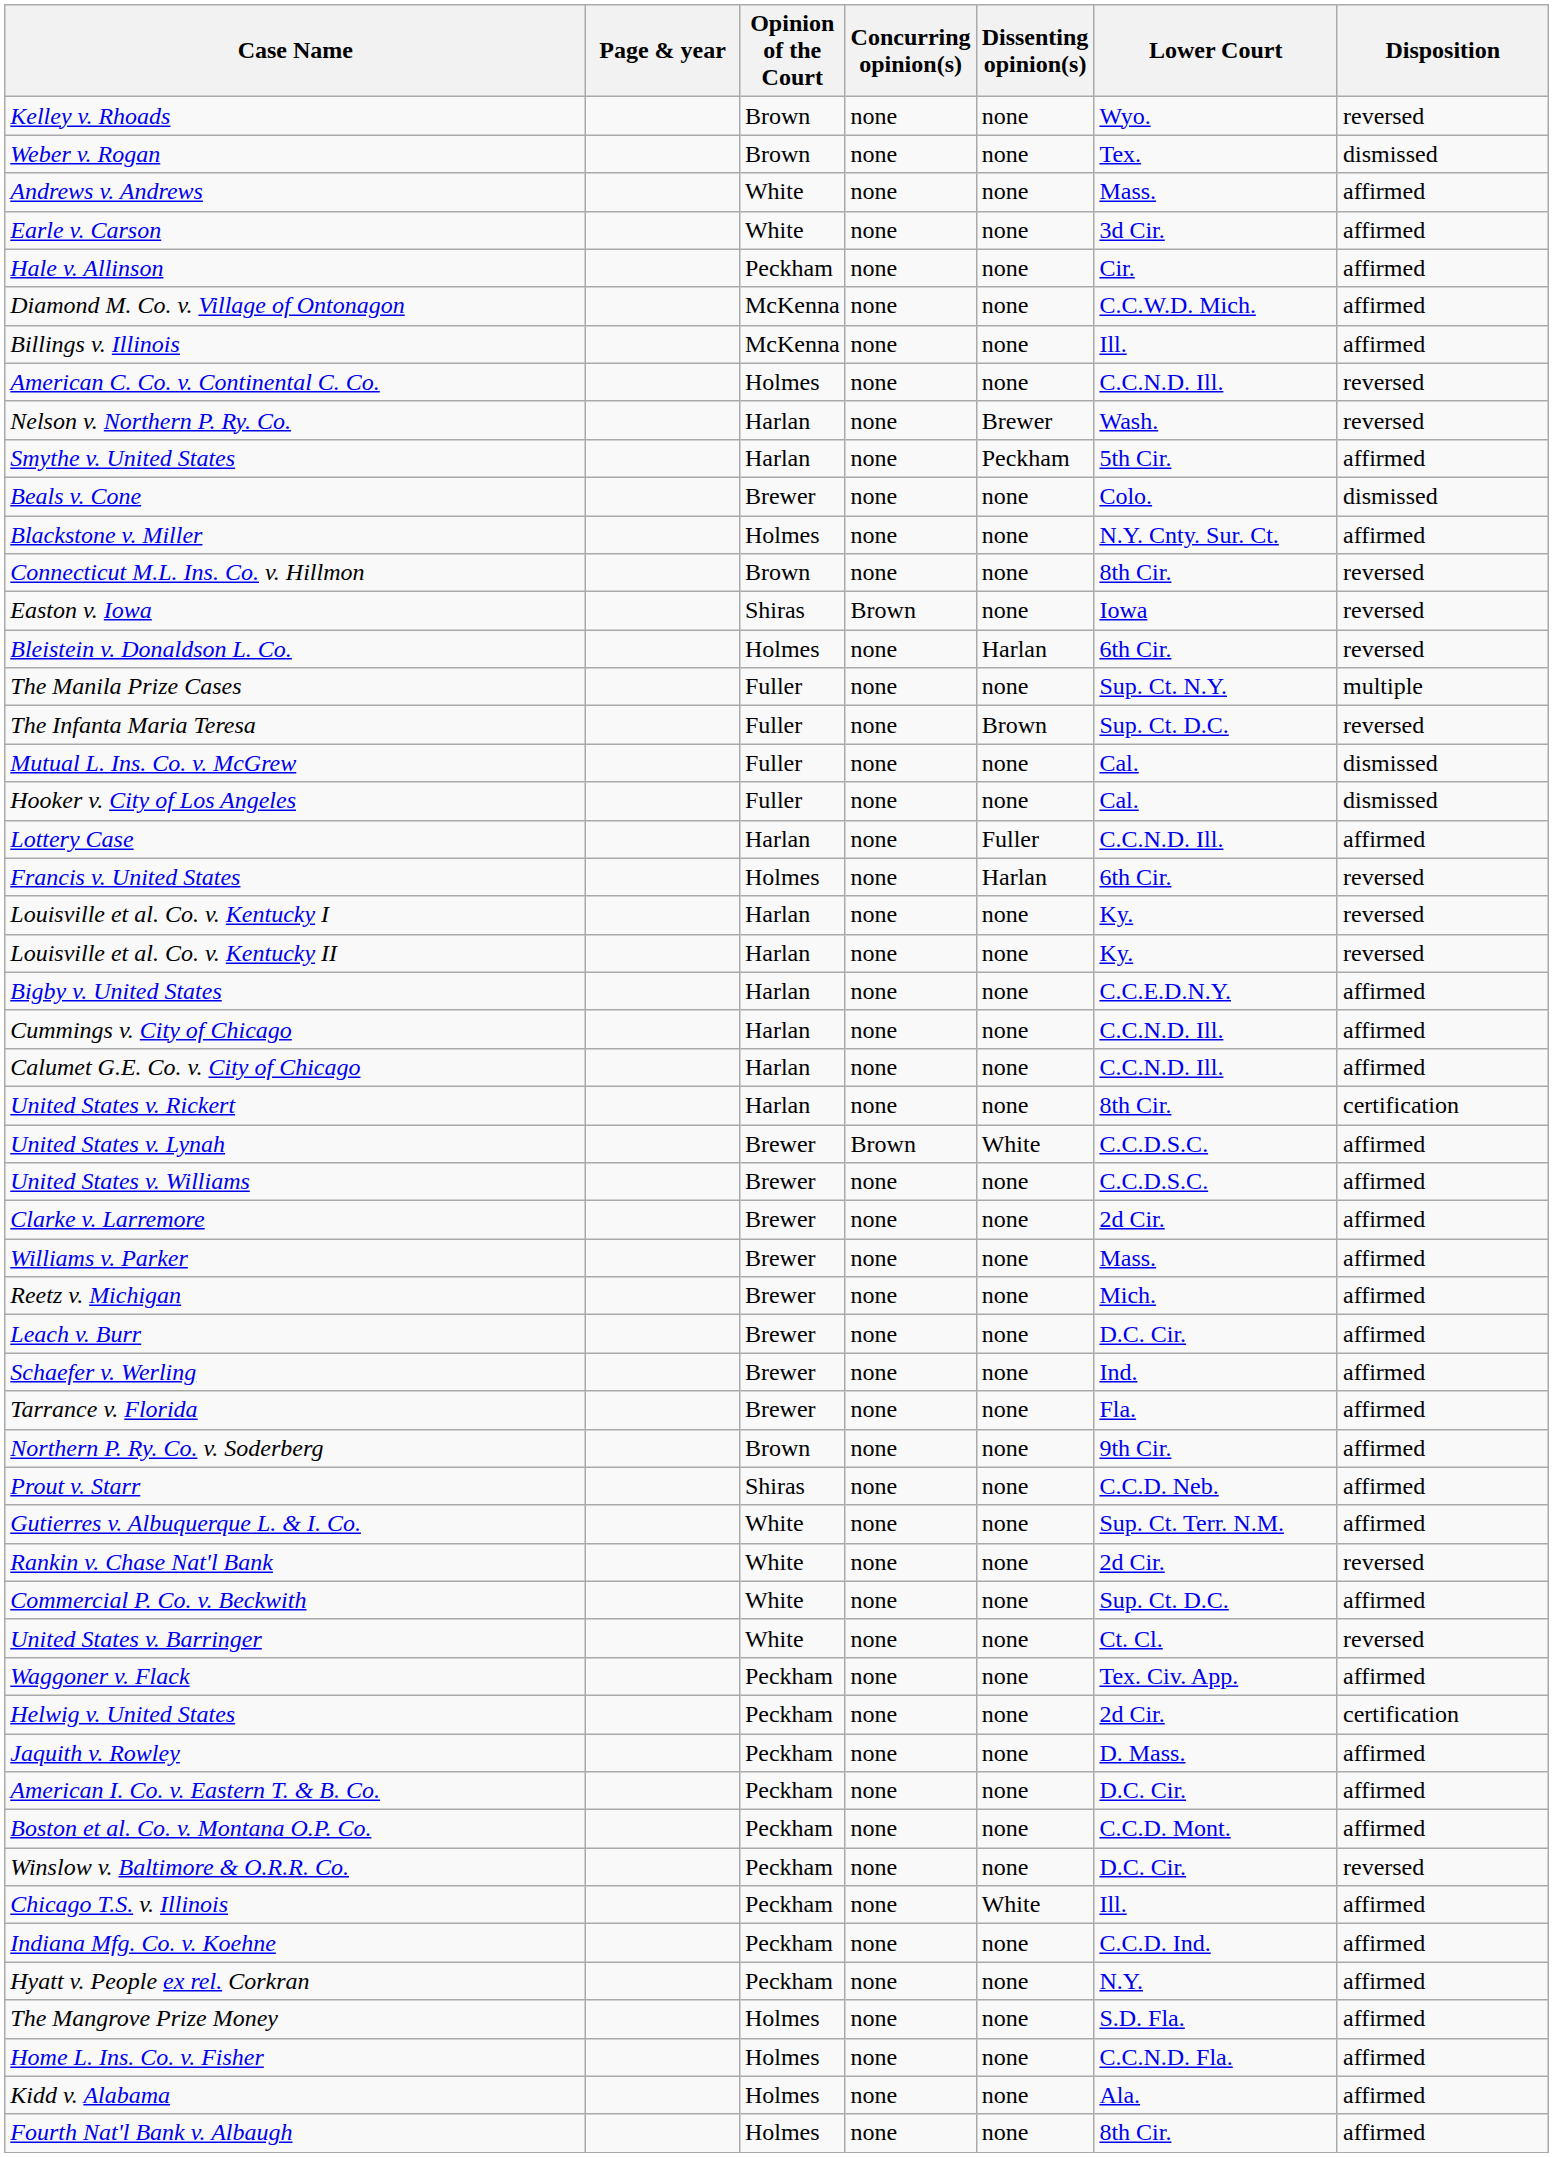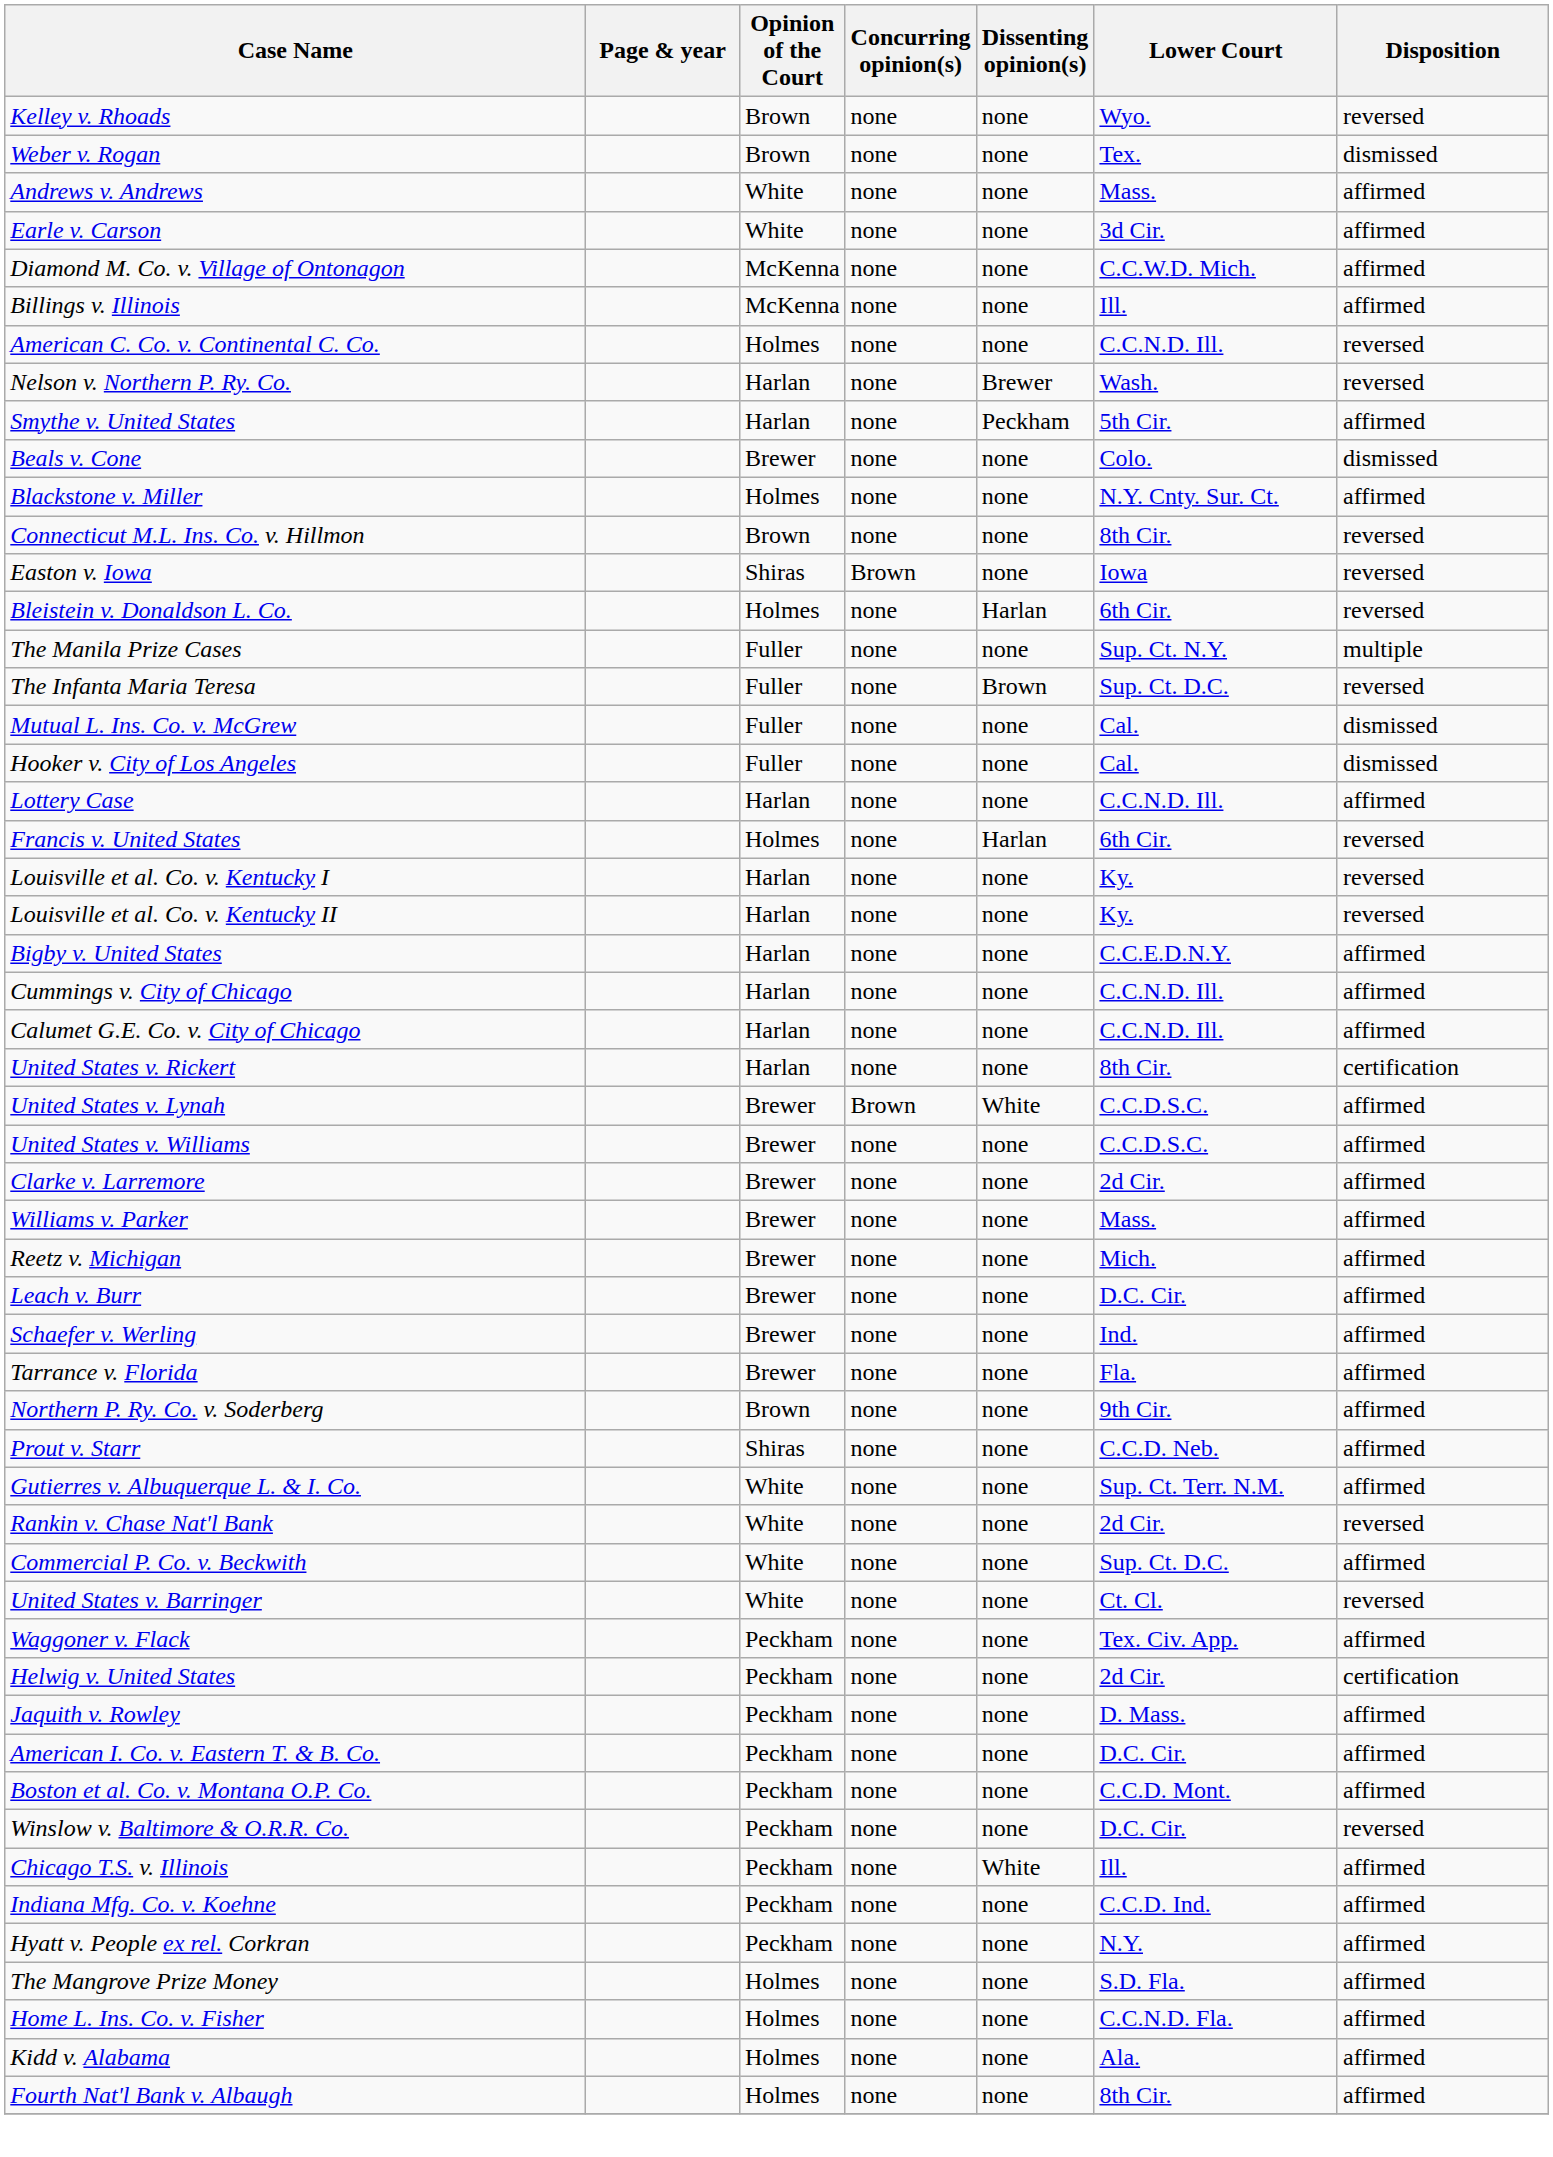- row: Hale v. Allinson | Peckham | none | none | Cir. | affirmed
Lottery Case | Dissenting opinion(s): Fuller -> none
